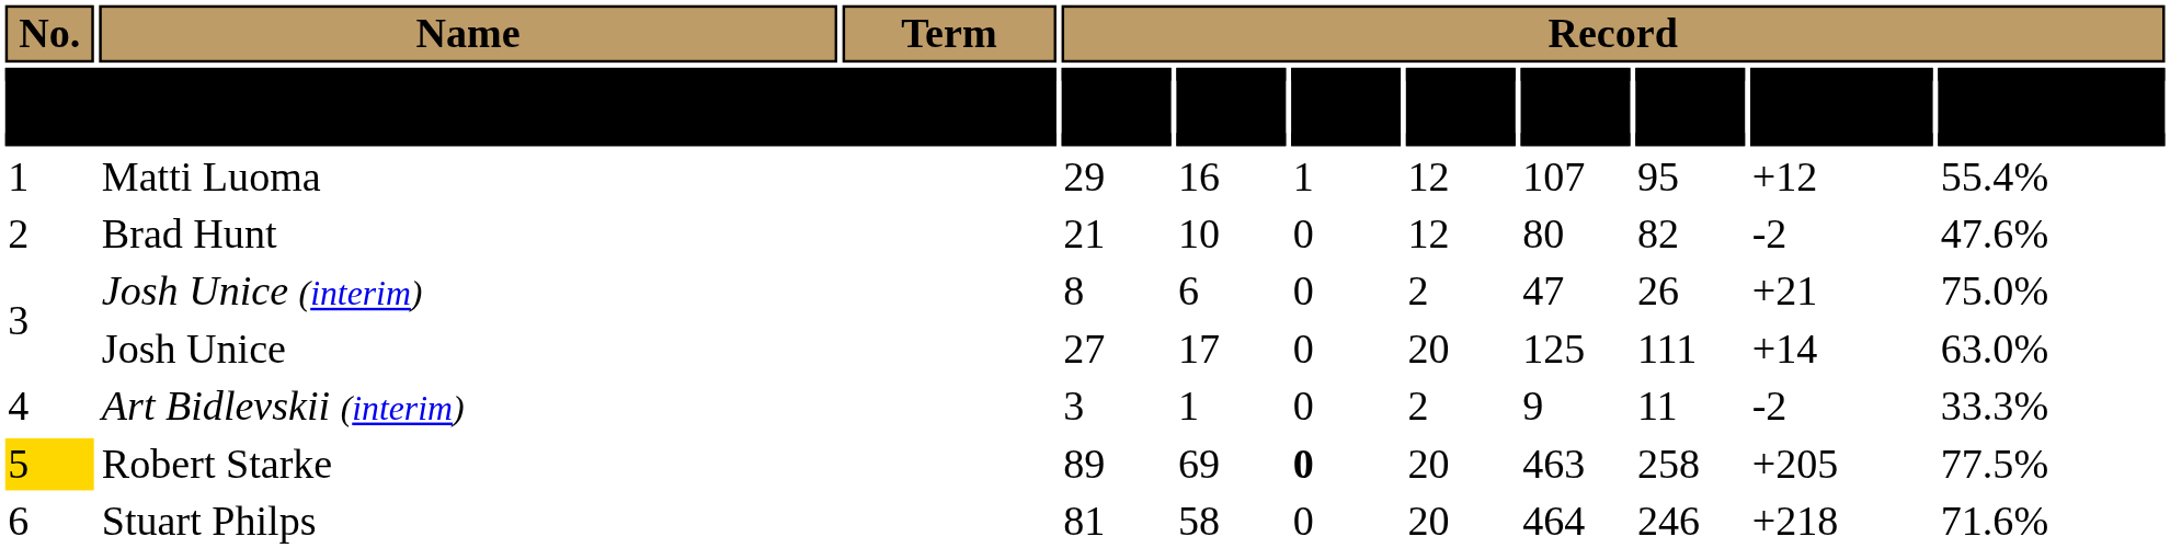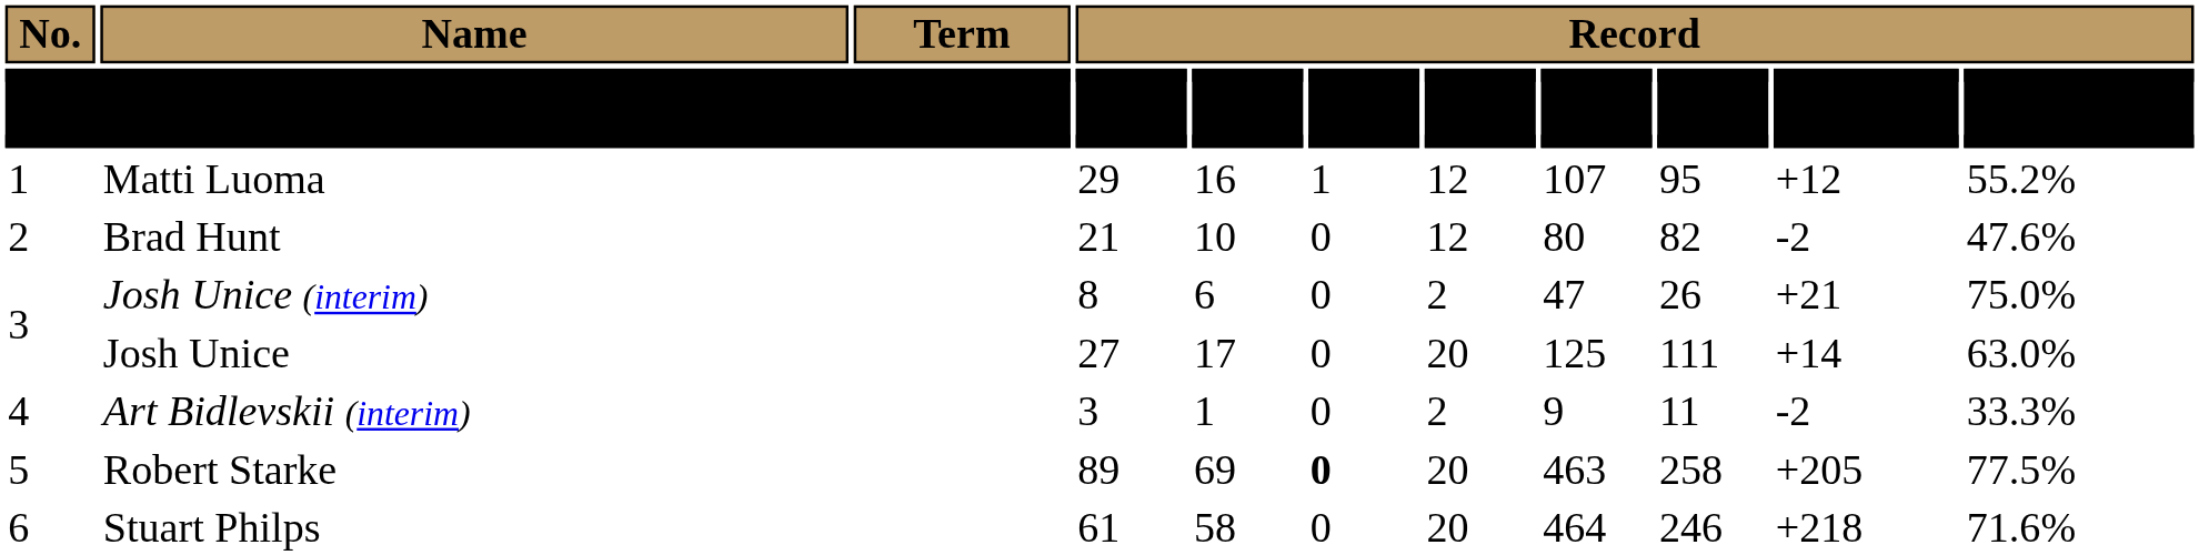Matti Luoma | column 11: 55.4% -> 55.2%
Robert Starke | No. / .: gold background -> no background
Stuart Philps | column 4: 81 -> 61
